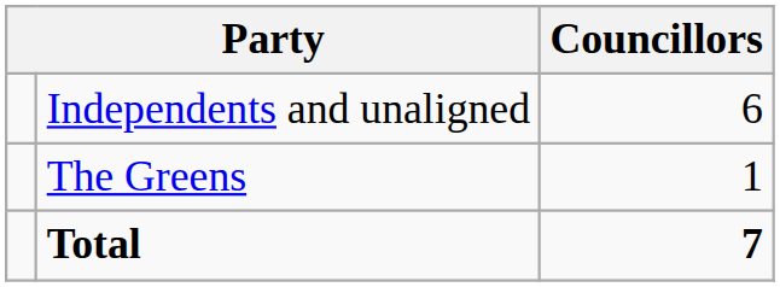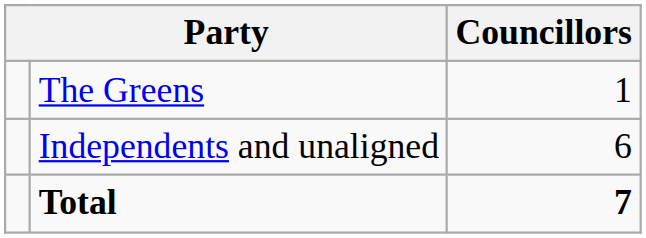rows swapped: Independents and unaligned <-> The Greens
